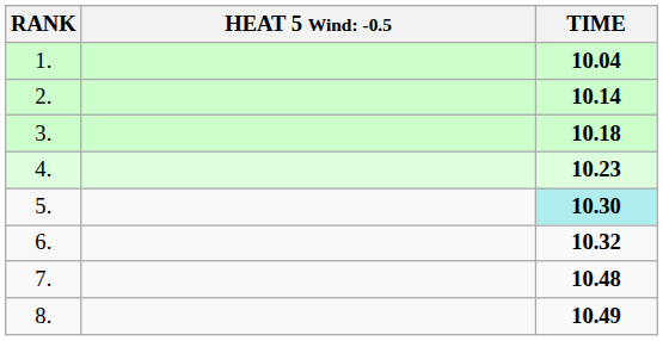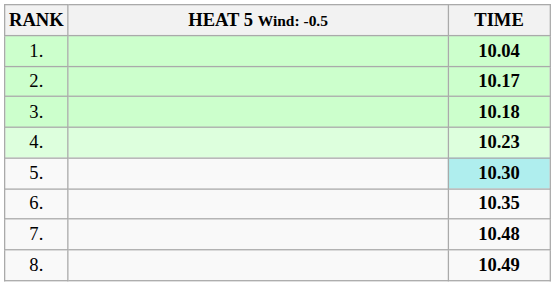2. | TIME: 10.14 -> 10.17
6. | TIME: 10.32 -> 10.35
